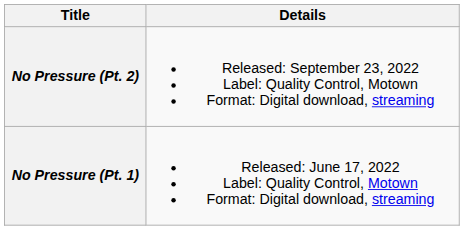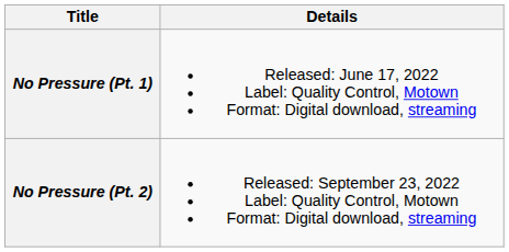rows swapped: No Pressure (Pt. 1) <-> No Pressure (Pt. 2)
